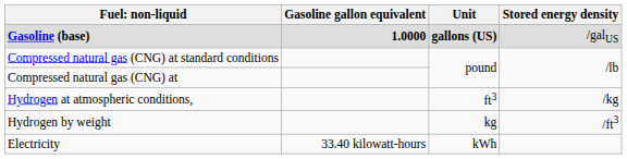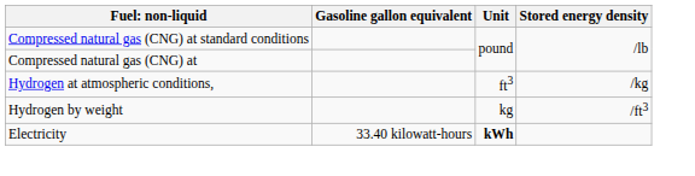- row: Gasoline (base) | 1.0000 | gallons (US) | /galUS
Electricity | Unit: normal -> bold
